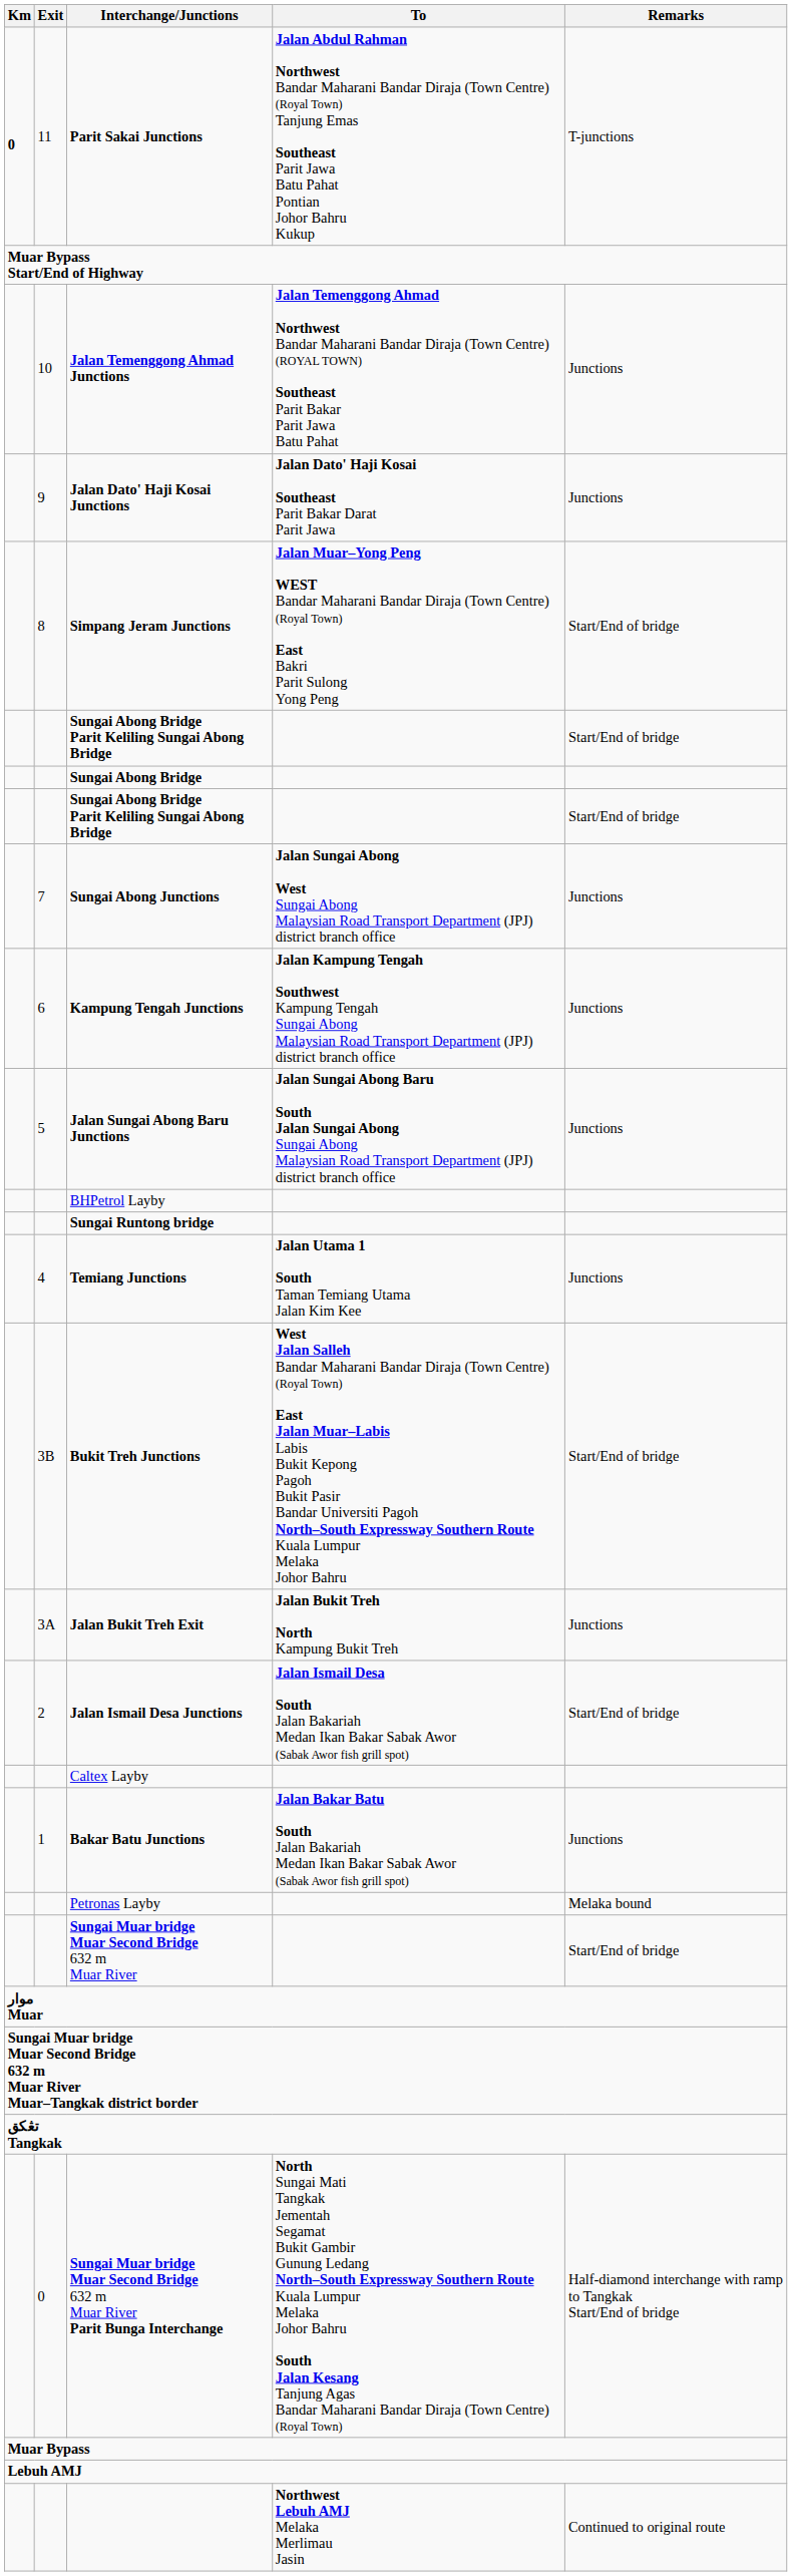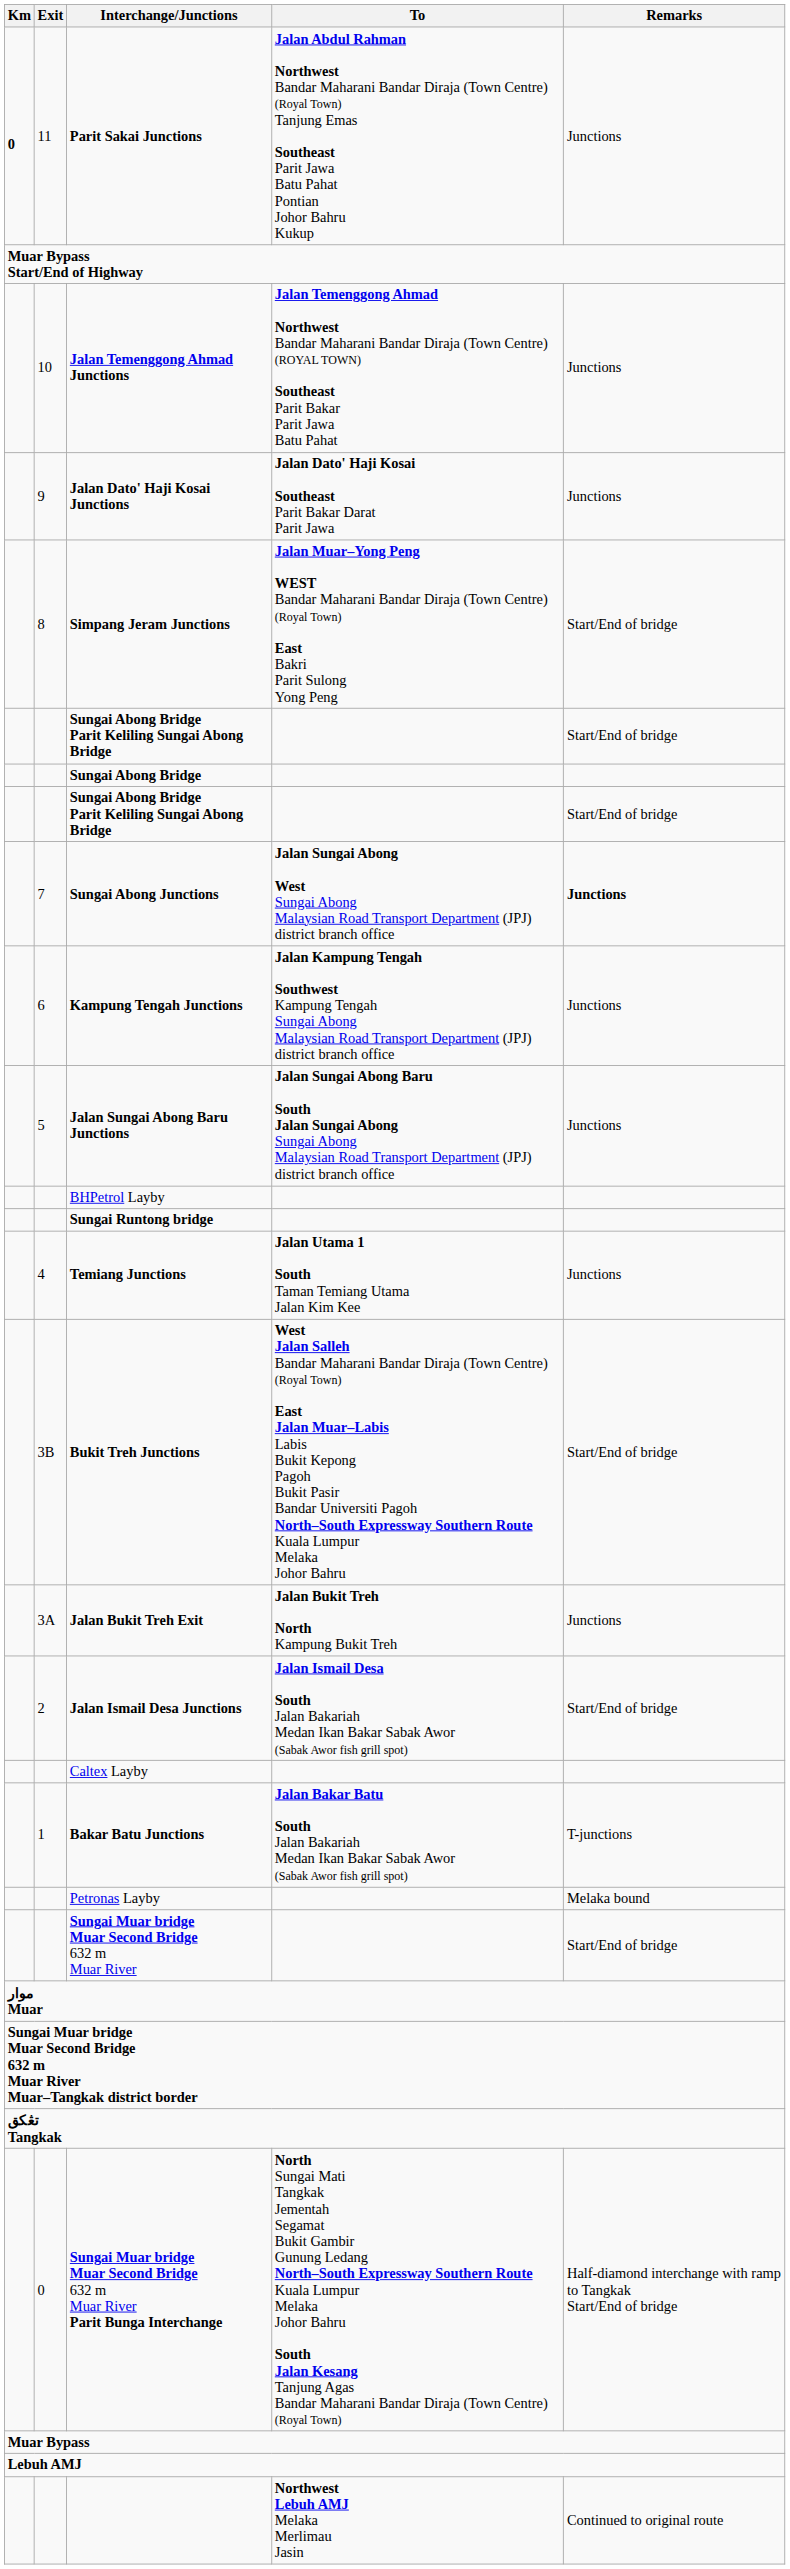Parit Sakai Junctions | Remarks: T-junctions -> Junctions
Sungai Abong Junctions | Remarks: normal -> bold
Bakar Batu Junctions | Remarks: Junctions -> T-junctions
